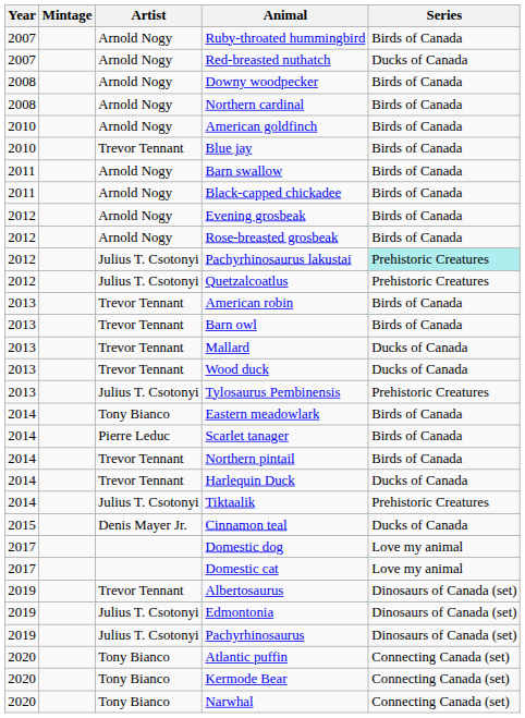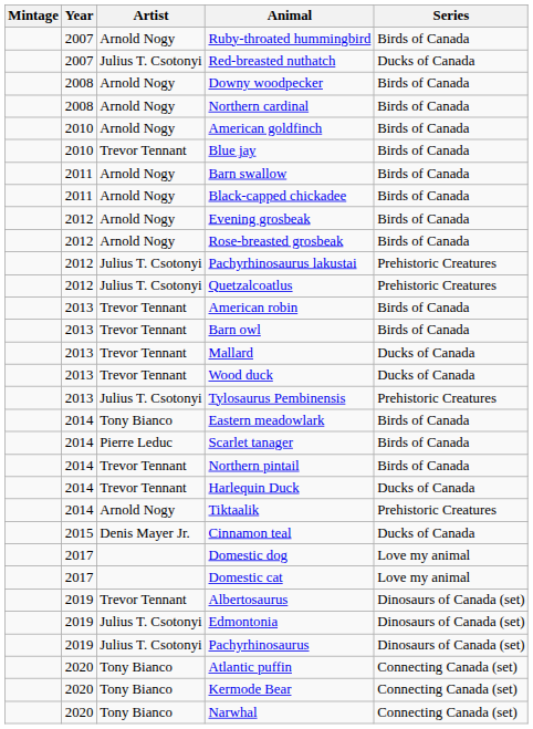columns swapped: Year <-> Mintage
Red-breasted nuthatch | Artist: Arnold Nogy -> Julius T. Csotonyi
Pachyrhinosaurus lakustai | Series: paleturquoise background -> no background
Tiktaalik | Artist: Julius T. Csotonyi -> Arnold Nogy
